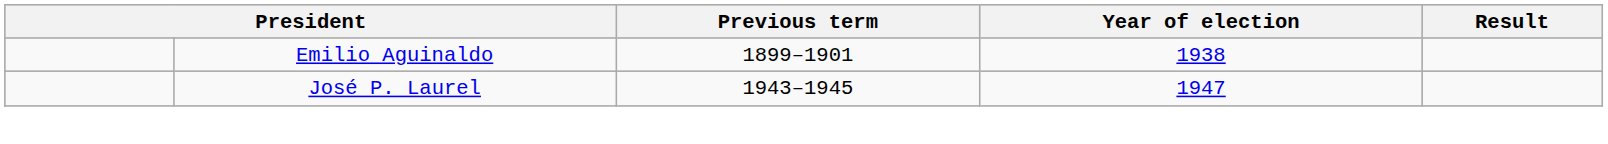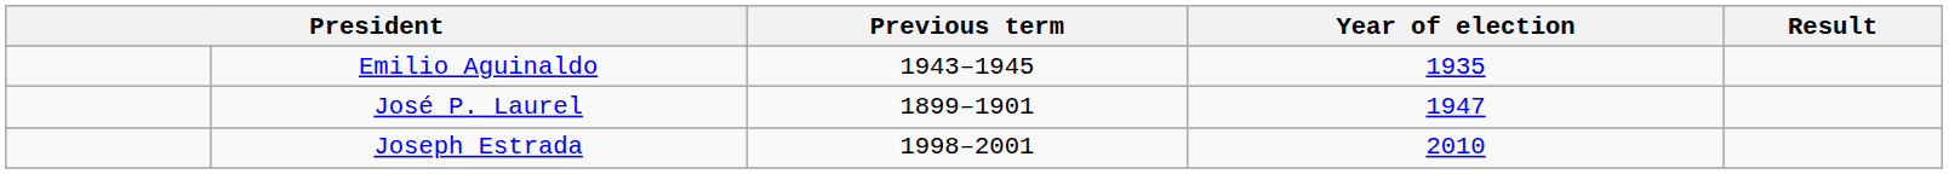Emilio Aguinaldo | Previous term: 1899–1901 -> 1943–1945
Emilio Aguinaldo | Year of election: 1938 -> 1935
José P. Laurel | Previous term: 1943–1945 -> 1899–1901
+ row: Joseph Estrada | 1998–2001 | 2010
